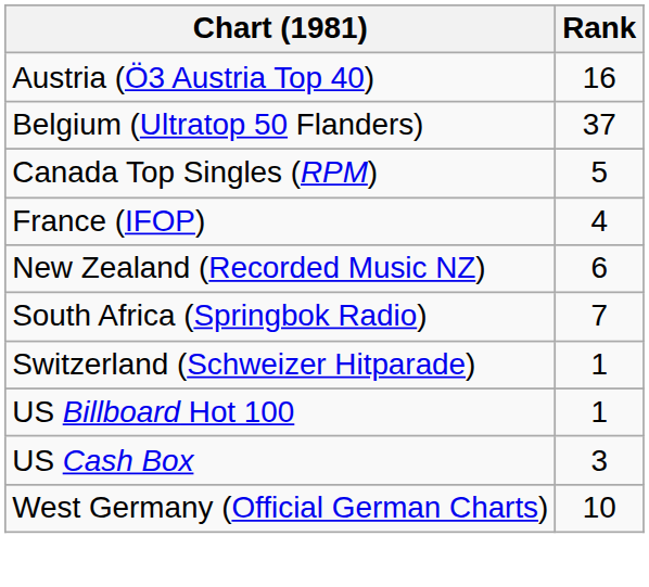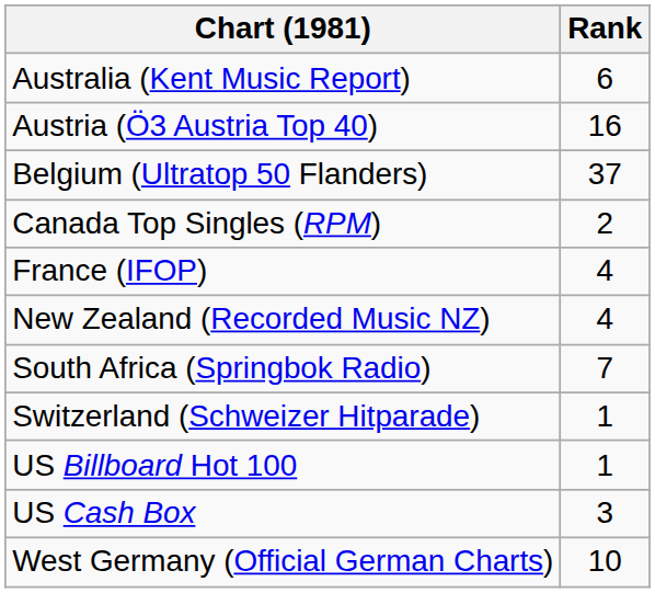+ row: Australia (Kent Music Report) | 6
Canada Top Singles (RPM) | Rank: 5 -> 2
New Zealand (Recorded Music NZ) | Rank: 6 -> 4
